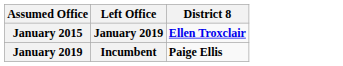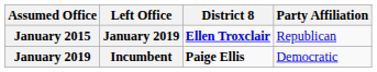+ column: Party Affiliation | Republican | Democratic
